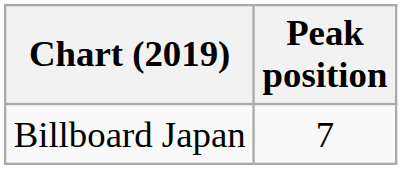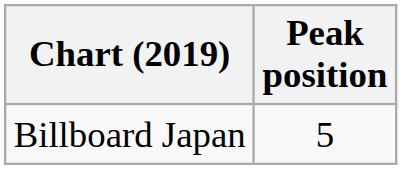Billboard Japan | Peak position: 7 -> 5
